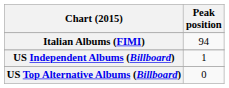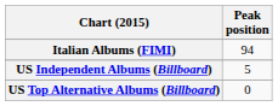US Independent Albums (Billboard) | Peak position: 1 -> 5
